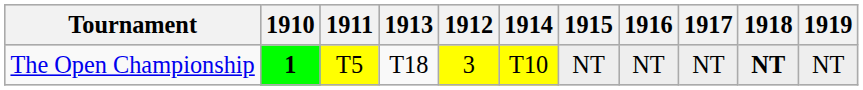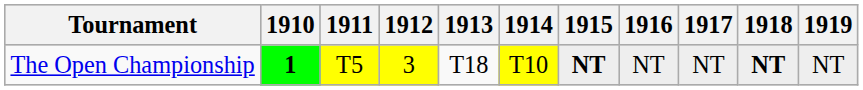columns swapped: 1912 <-> 1913
The Open Championship | 1915: normal -> bold
